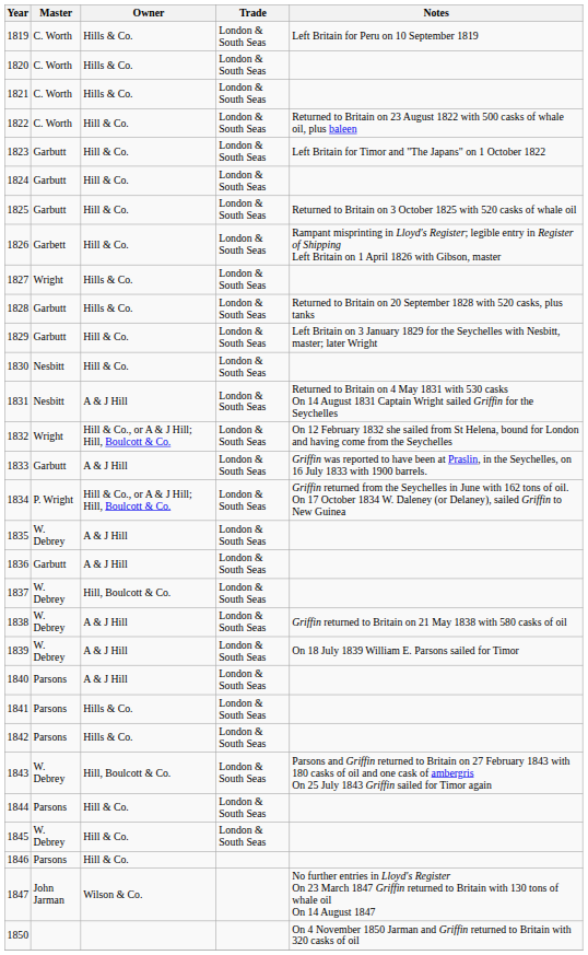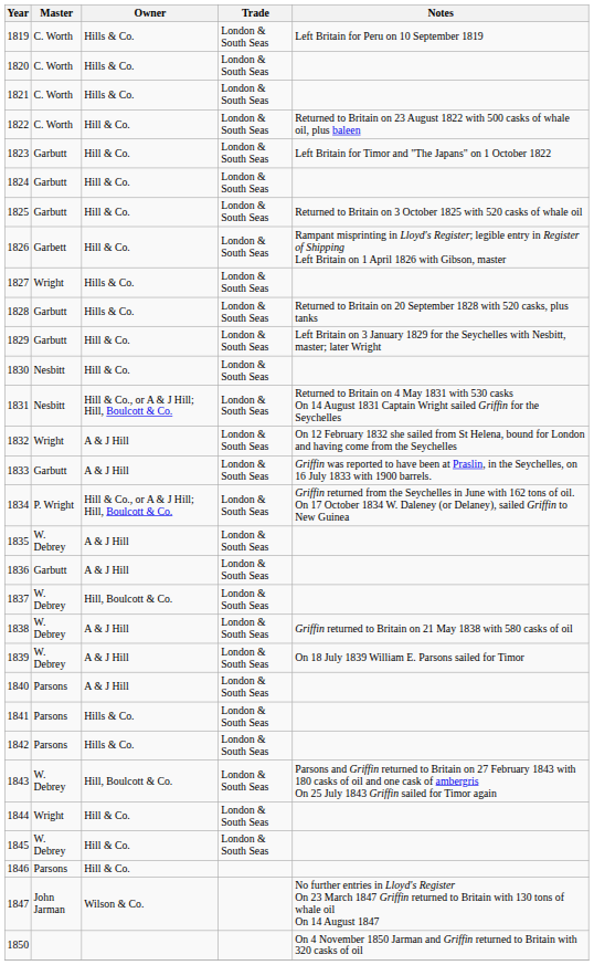1831 | Owner: A & J Hill -> Hill & Co., or A & J Hill; Hill, Boulcott & Co.
1832 | Owner: Hill & Co., or A & J Hill; Hill, Boulcott & Co. -> A & J Hill
1844 | Master: Parsons -> Wright
